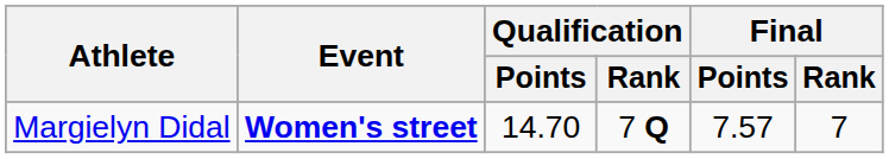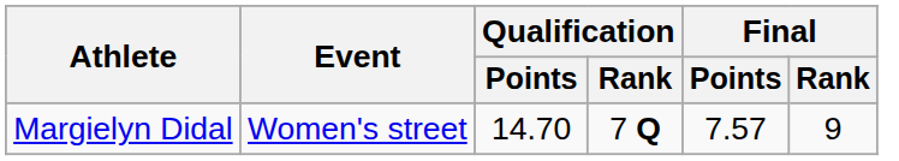Margielyn Didal | Event: bold -> normal
Margielyn Didal | Final / Rank: 7 -> 9
